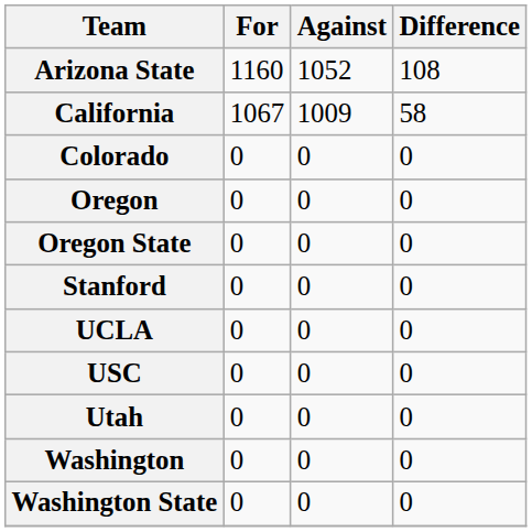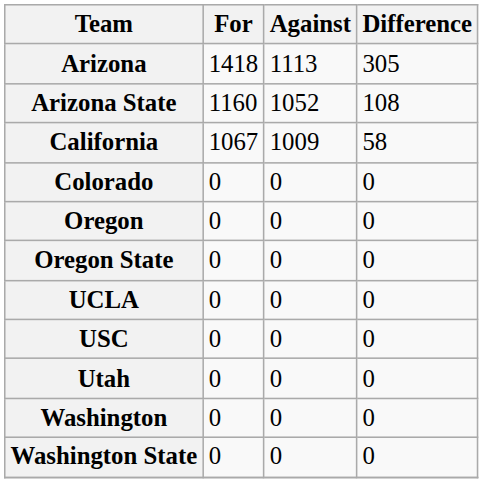+ row: Arizona | 1418 | 1113 | 305
- row: Stanford | 0 | 0 | 0
